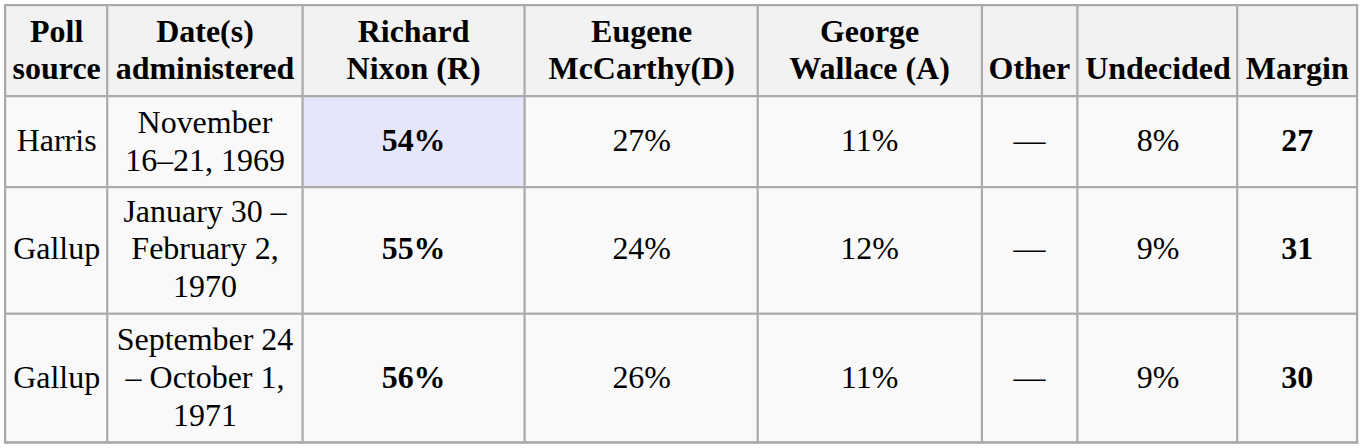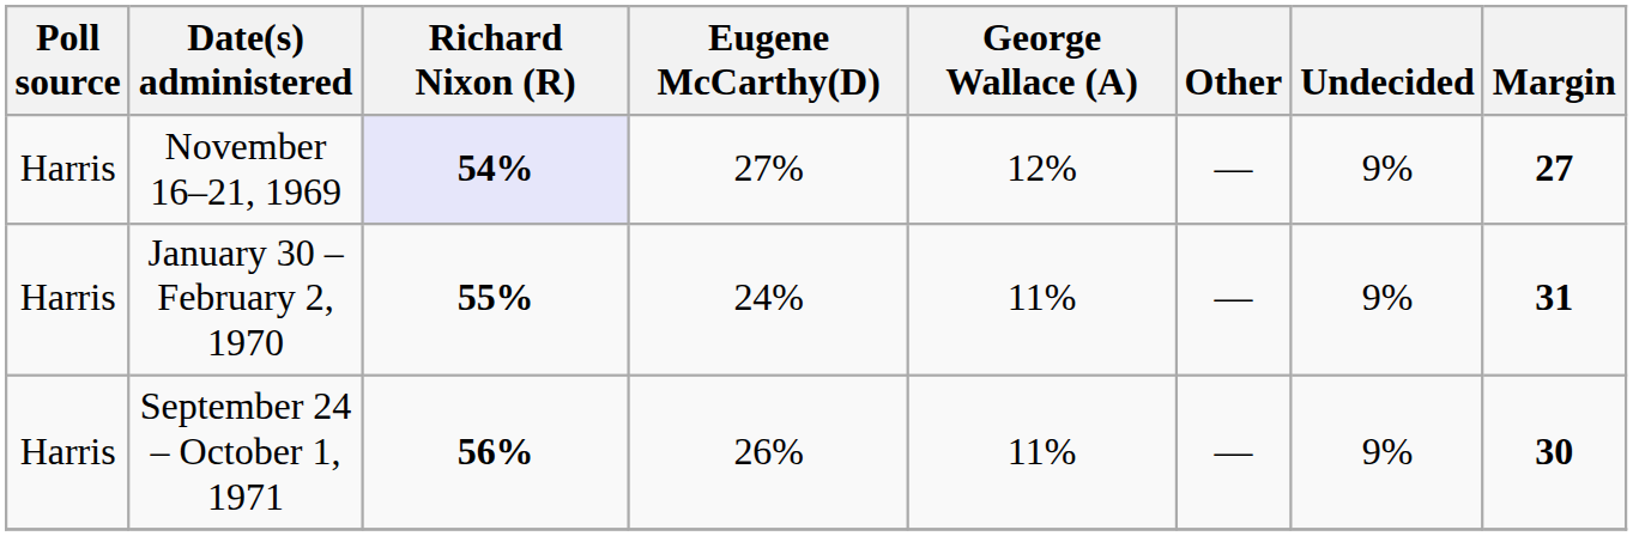November 16–21, 1969 | George Wallace (A): 11% -> 12%
November 16–21, 1969 | Undecided: 8% -> 9%
January 30 – February 2, 1970 | Poll source: Gallup -> Harris
January 30 – February 2, 1970 | George Wallace (A): 12% -> 11%
September 24 – October 1, 1971 | Poll source: Gallup -> Harris
